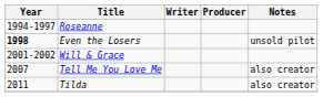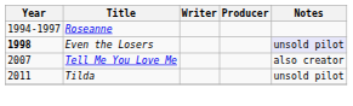Even the Losers | Notes: no background -> lavender background
- row: 2001-2002 | Will & Grace
Tilda | Notes: also creator -> unsold pilot
